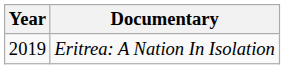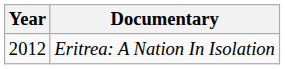Eritrea: A Nation In Isolation | Year: 2019 -> 2012
